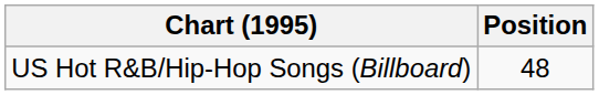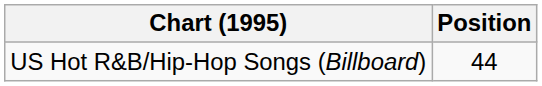US Hot R&B/Hip-Hop Songs (Billboard) | Position: 48 -> 44
